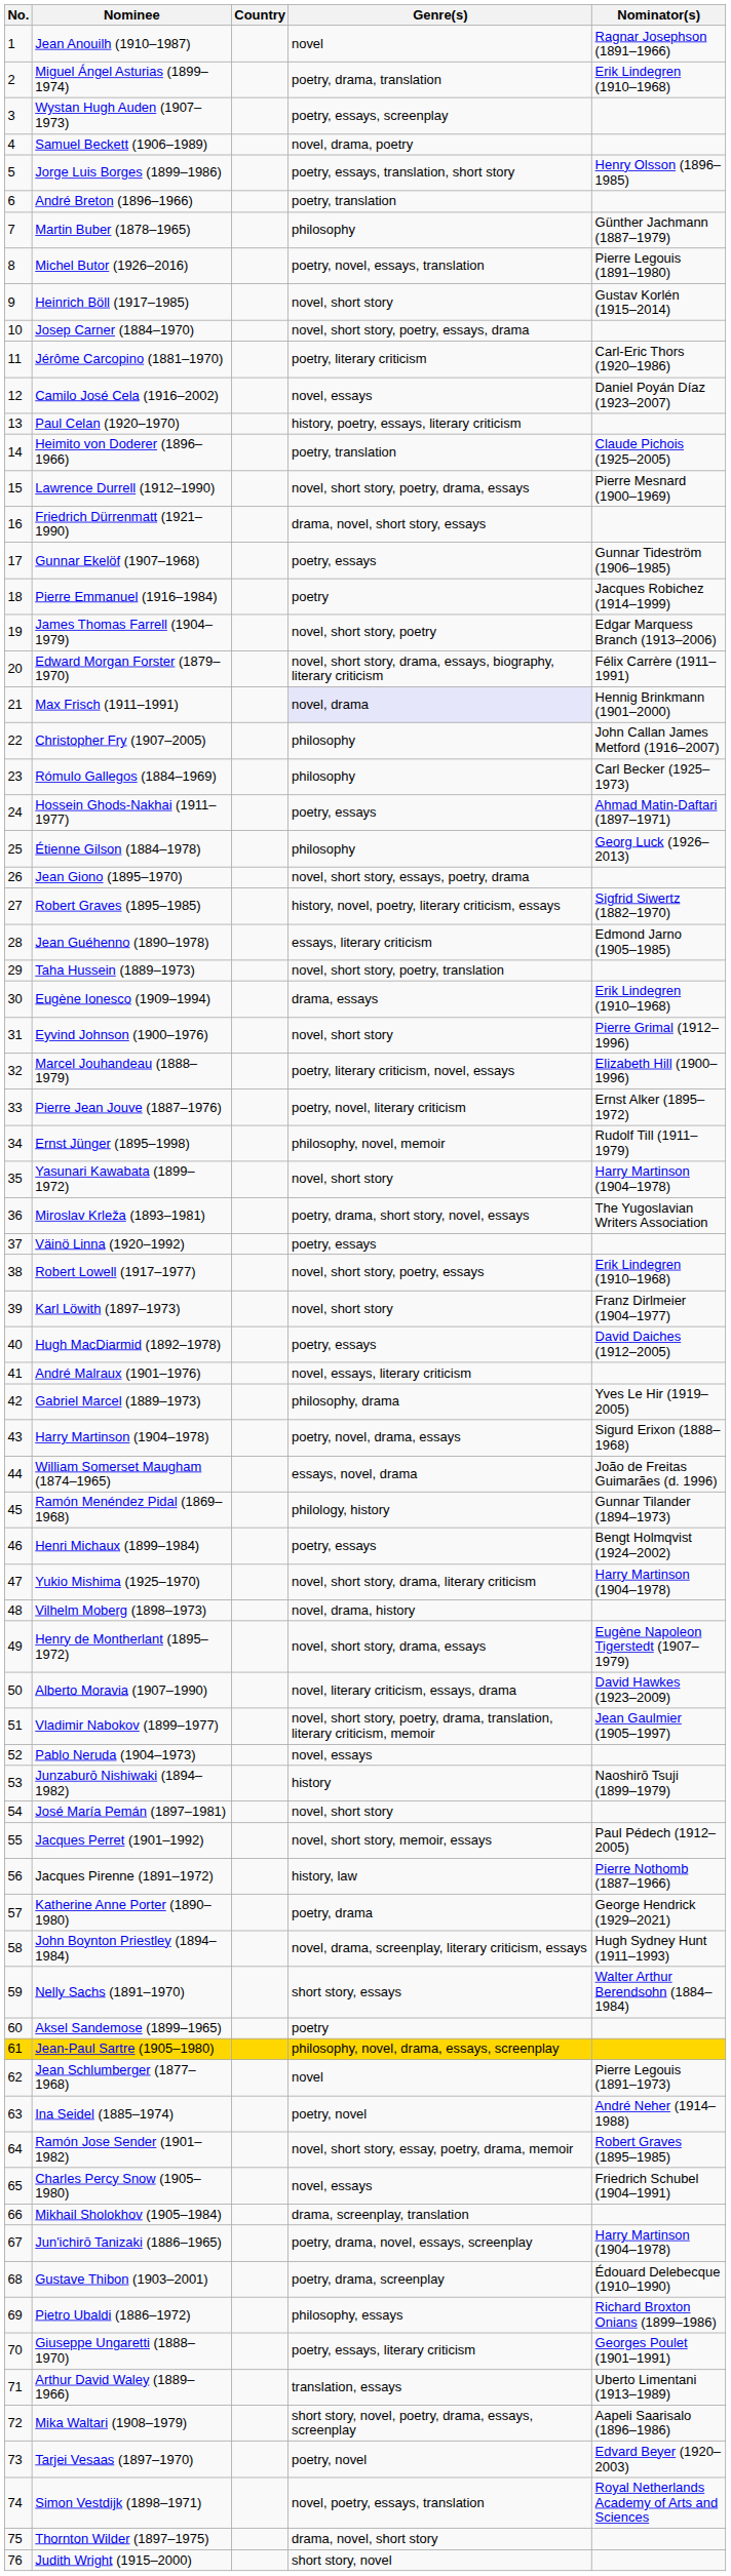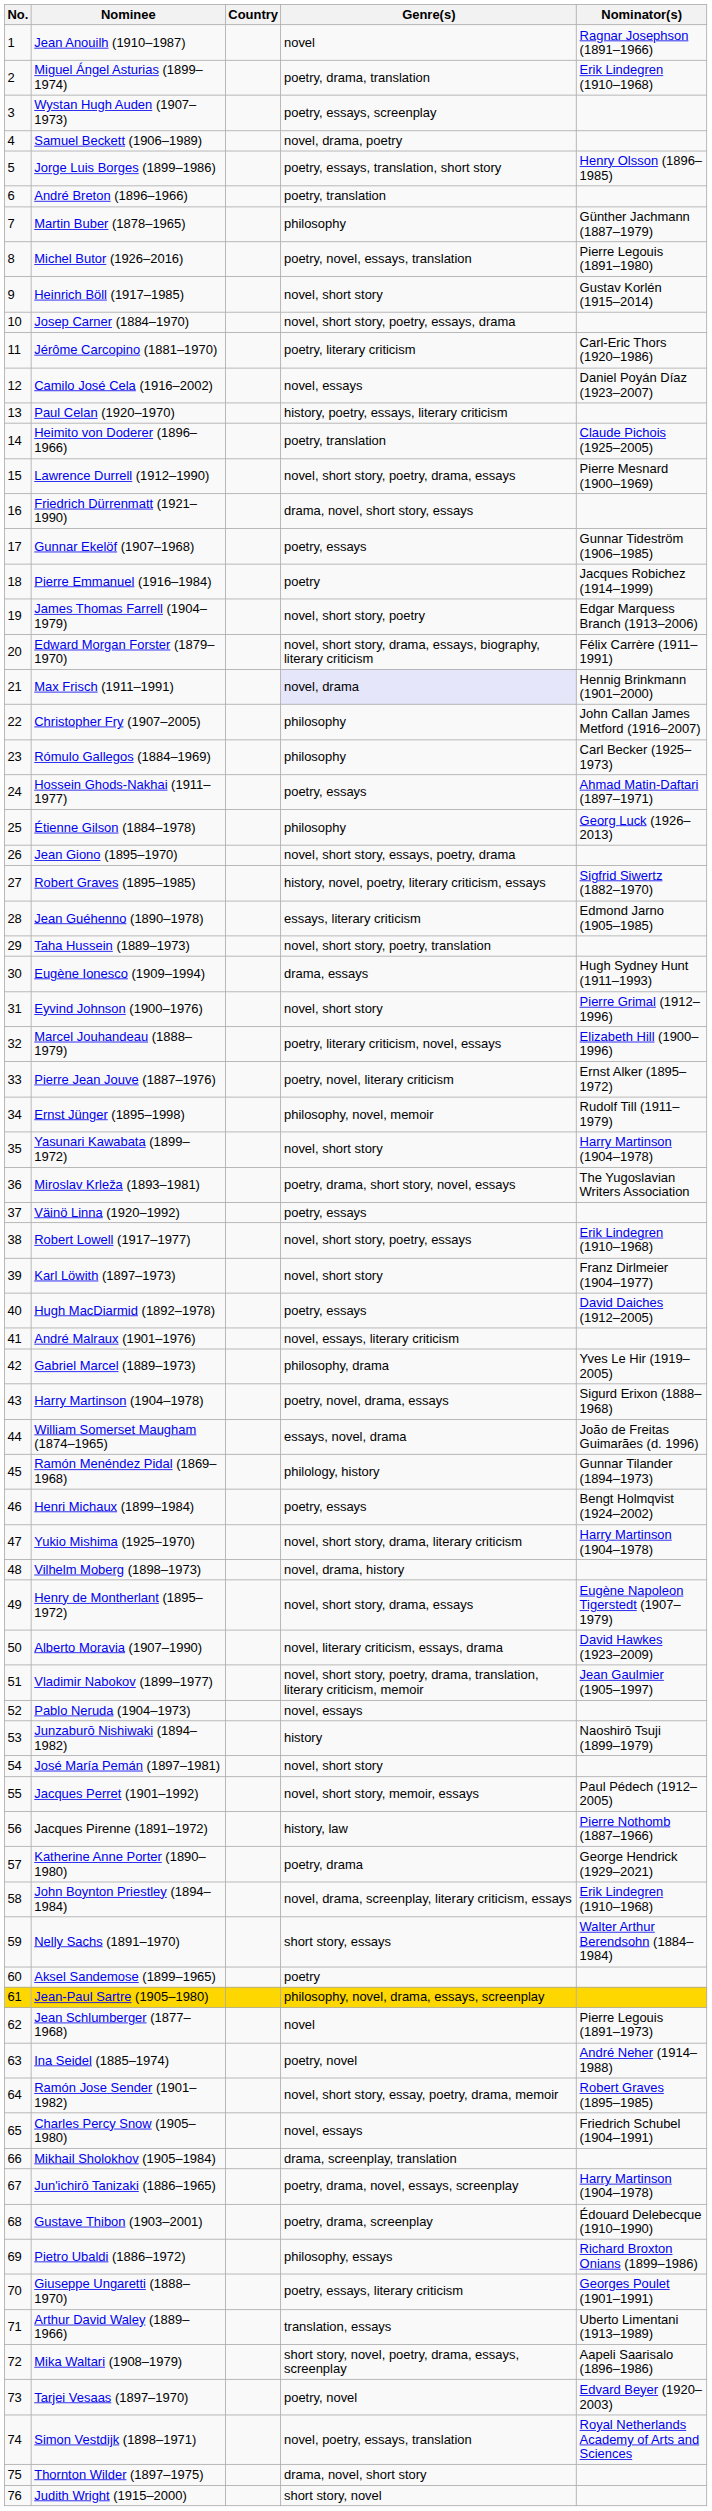Eugène Ionesco (1909–1994) | Nominator(s): Erik Lindegren (1910–1968) -> Hugh Sydney Hunt (1911–1993)
John Boynton Priestley (1894–1984) | Nominator(s): Hugh Sydney Hunt (1911–1993) -> Erik Lindegren (1910–1968)
